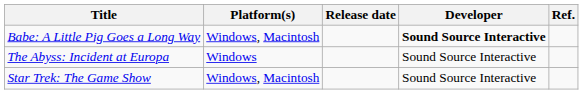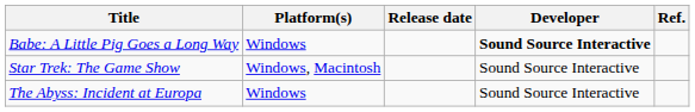Babe: A Little Pig Goes a Long Way | Platform(s): Windows, Macintosh -> Windows
rows swapped: Star Trek: The Game Show <-> The Abyss: Incident at Europa
